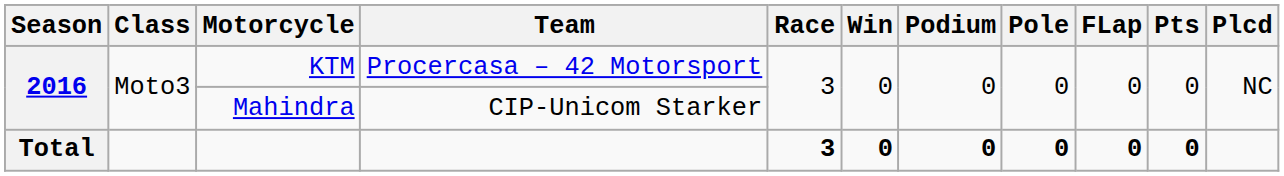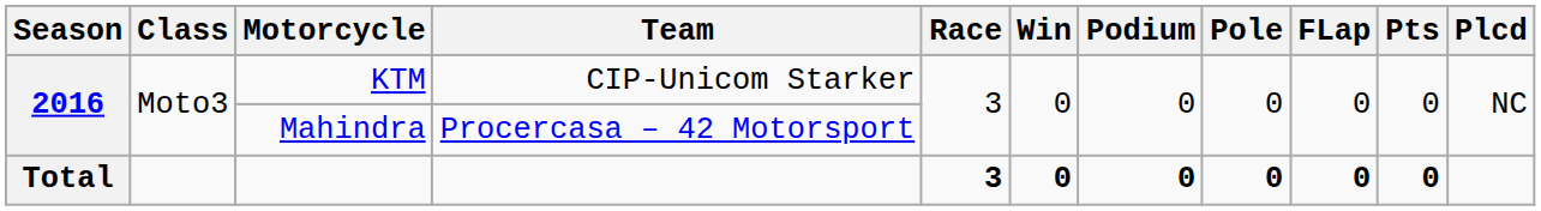KTM | Team: Procercasa – 42 Motorsport -> CIP-Unicom Starker
Mahindra | Team: CIP-Unicom Starker -> Procercasa – 42 Motorsport
